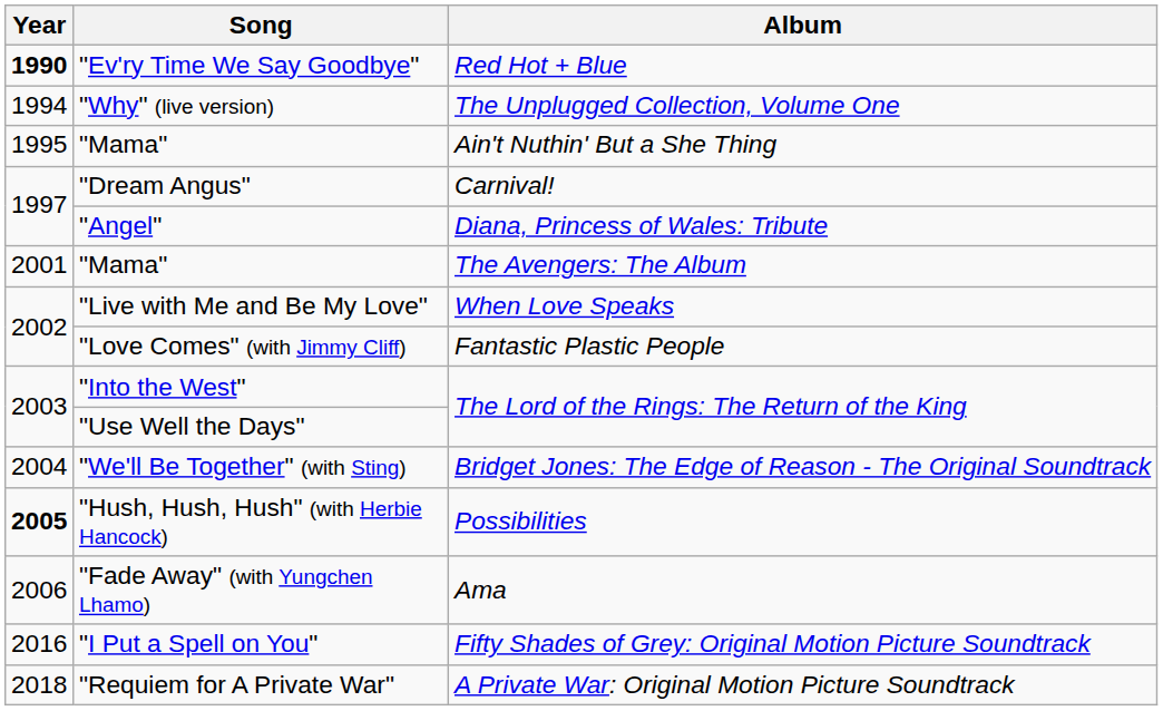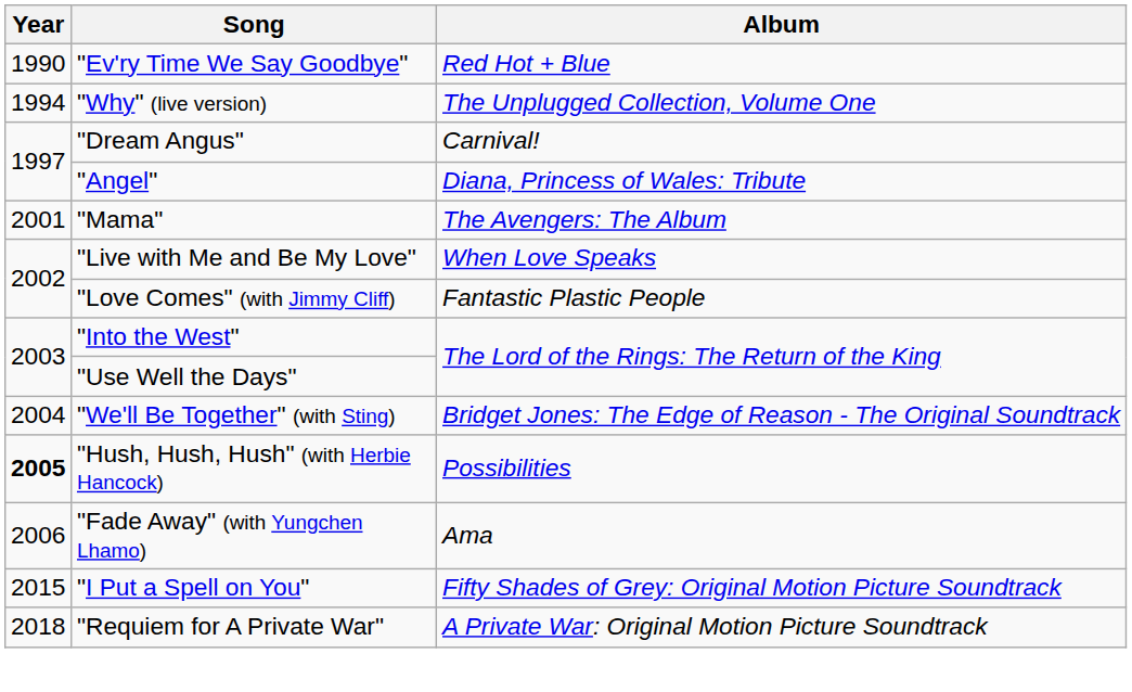"Ev'ry Time We Say Goodbye" | Year: bold -> normal
- row: 1995 | "Mama" | Ain't Nuthin' But a She Thing
"I Put a Spell on You" | Year: 2016 -> 2015
